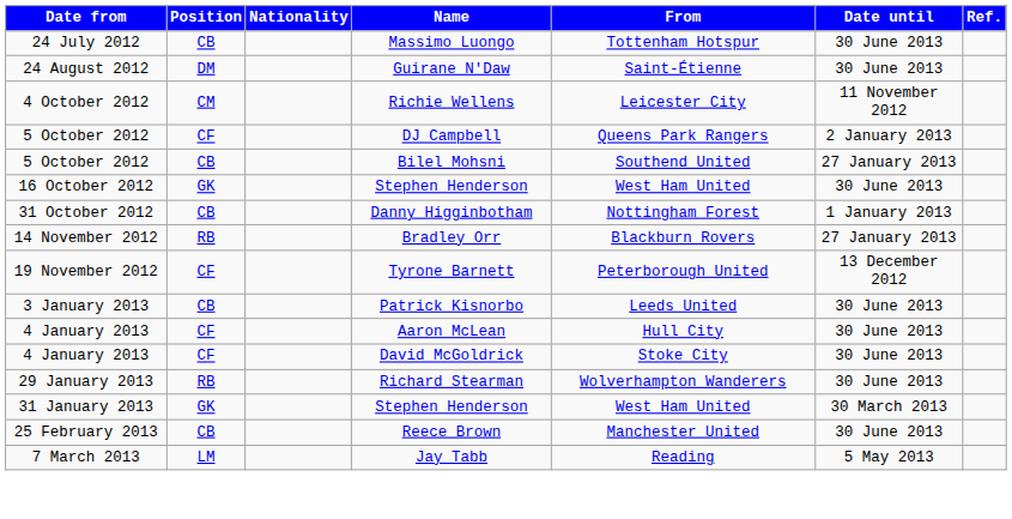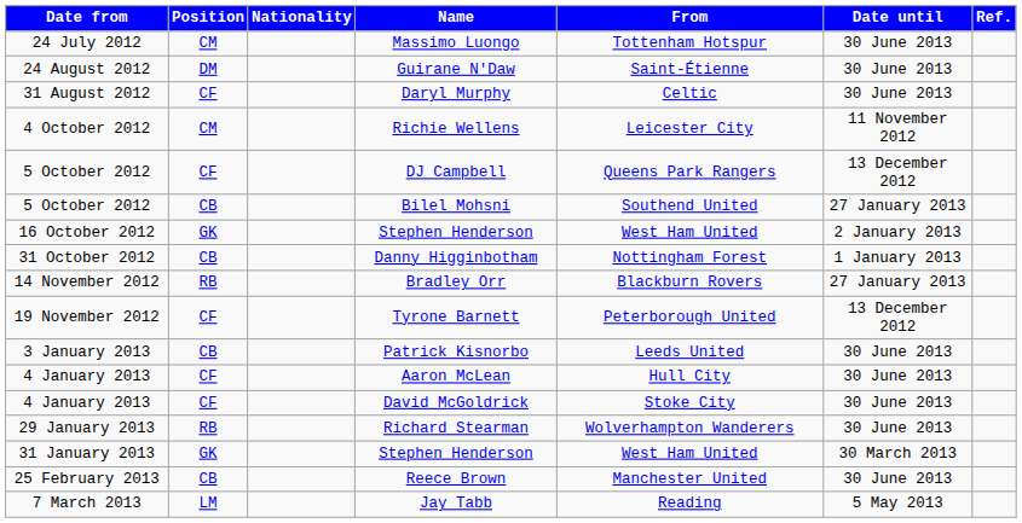Massimo Luongo | Position: CB -> CM
+ row: 31 August 2012 | CF | Daryl Murphy | Celtic | 30 June 2013
DJ Campbell | Date until: 2 January 2013 -> 13 December 2012
16 October 2012 / Stephen Henderson | Date until: 30 June 2013 -> 2 January 2013
